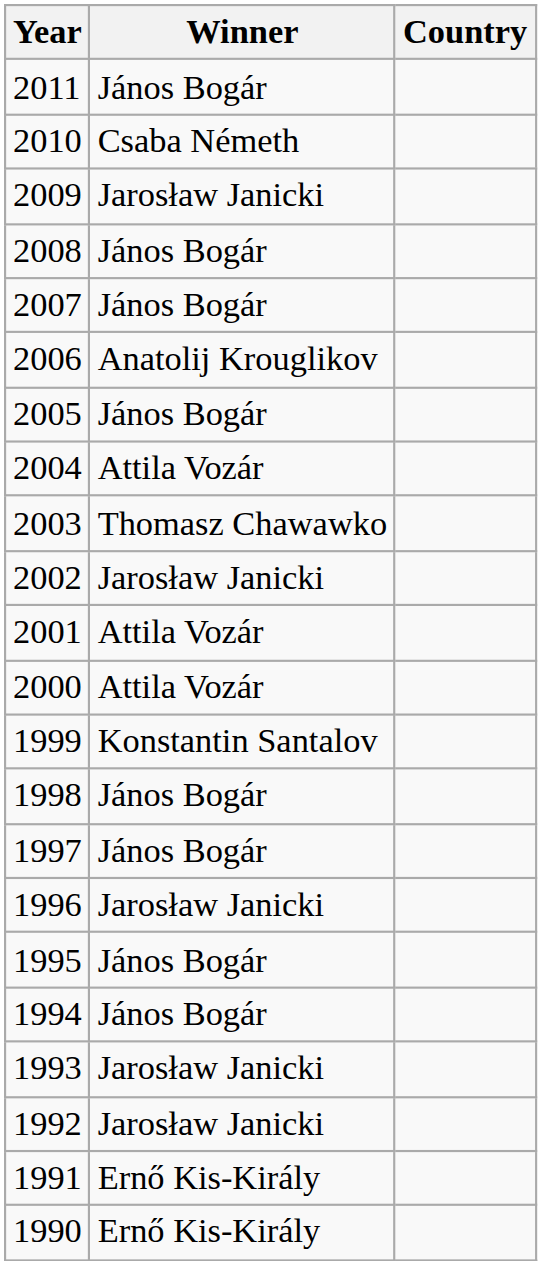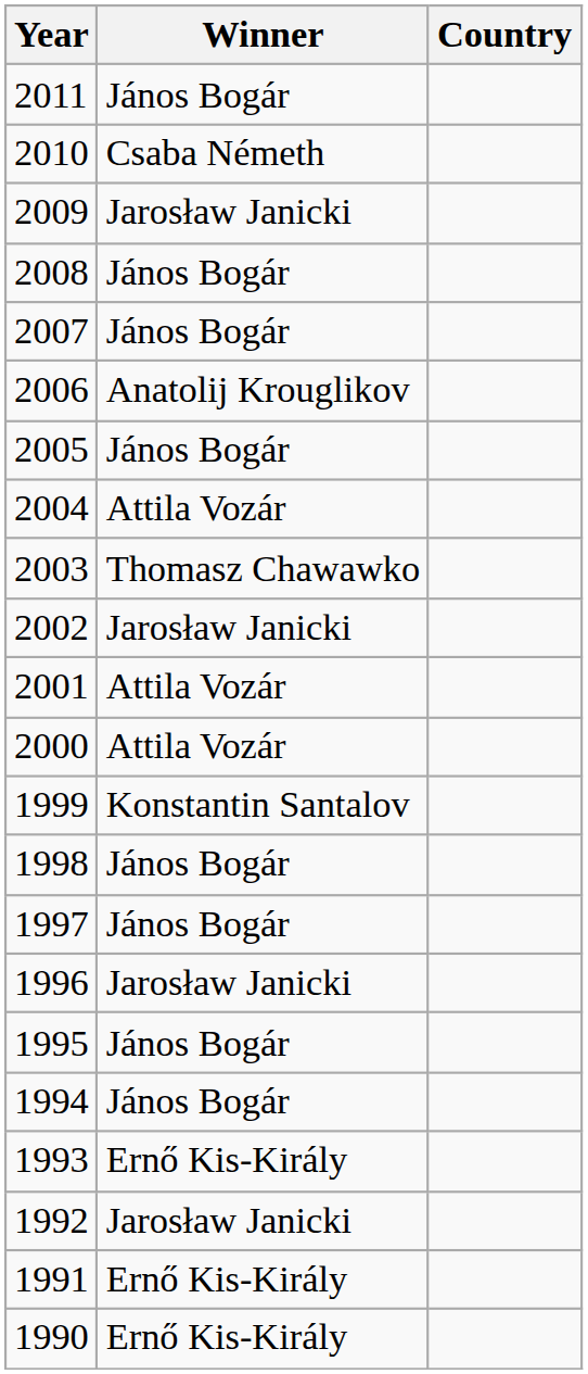1993 | Winner: Jarosław Janicki -> Ernő Kis-Király
